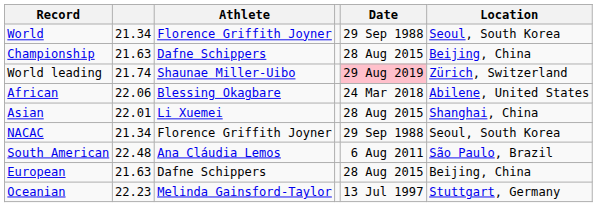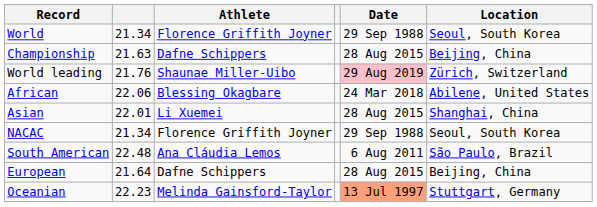World leading | column 2: 21.74 -> 21.76
European | column 2: 21.63 -> 21.64
Oceanian | Date: no background -> lightsalmon background
